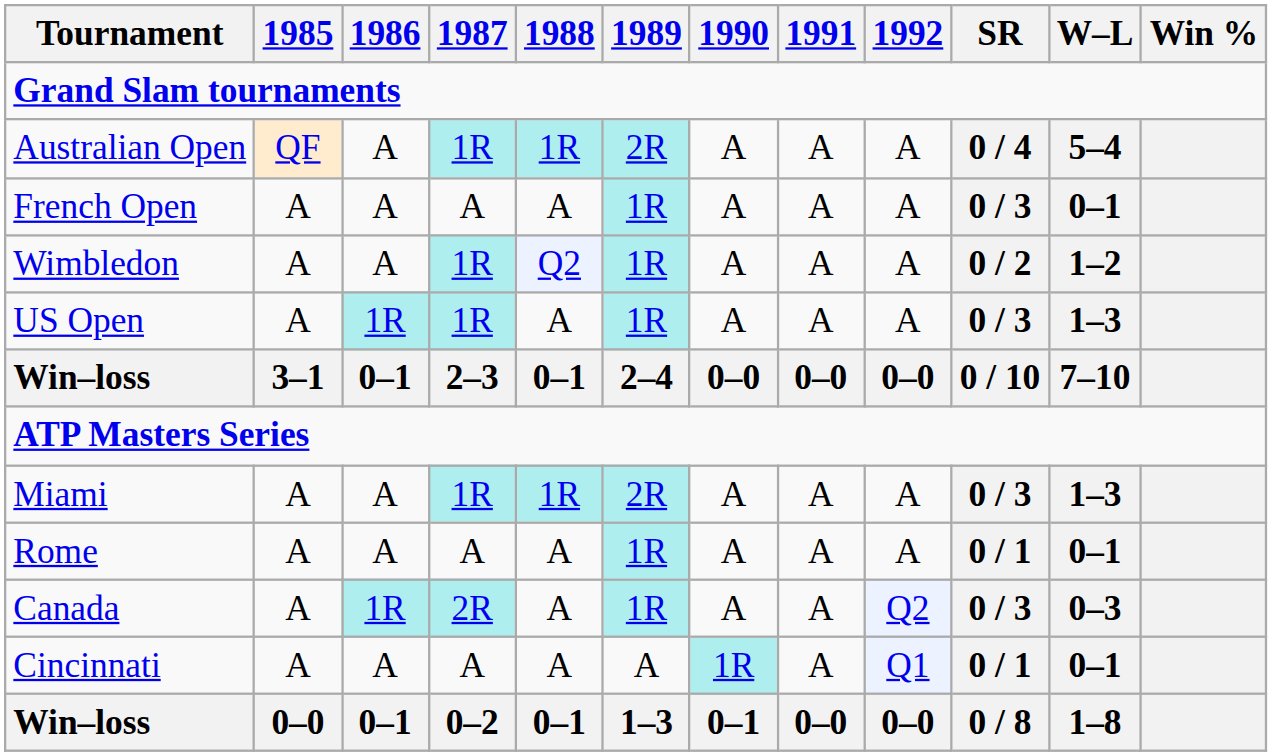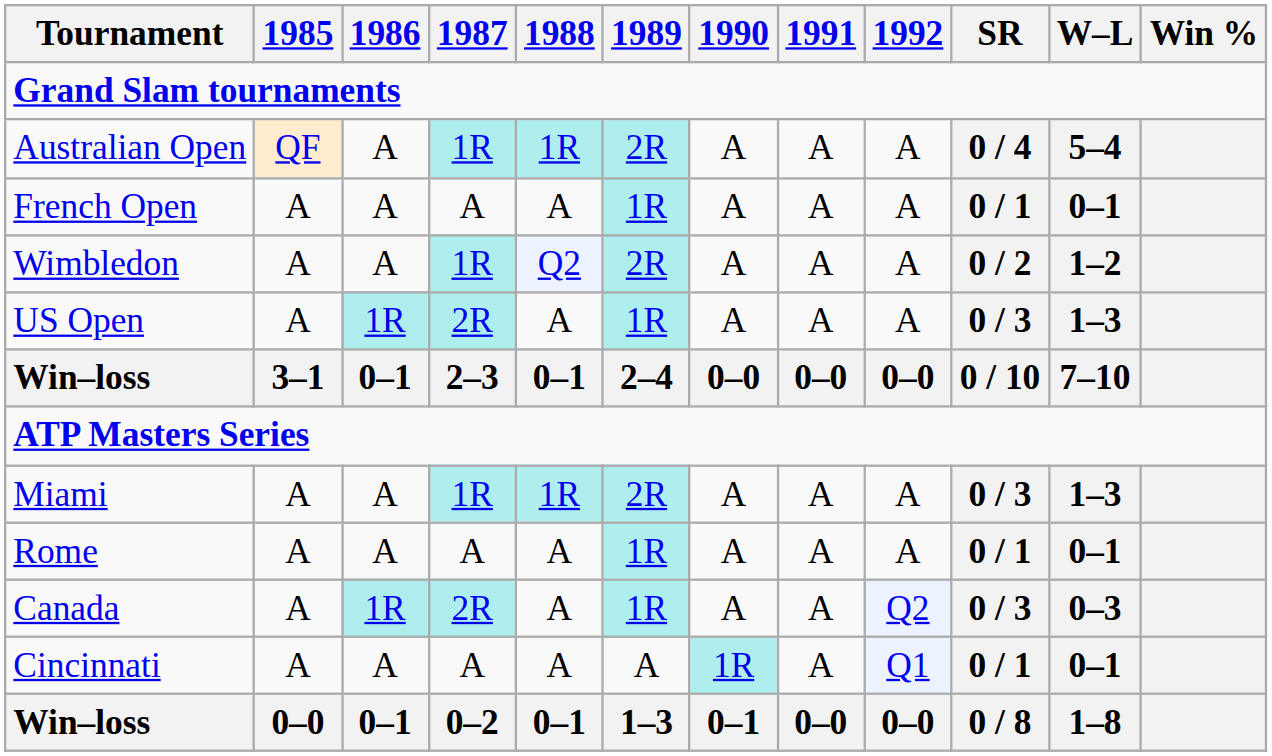French Open | SR: 0 / 3 -> 0 / 1
Wimbledon | 1989: 1R -> 2R
US Open | 1987: 1R -> 2R
